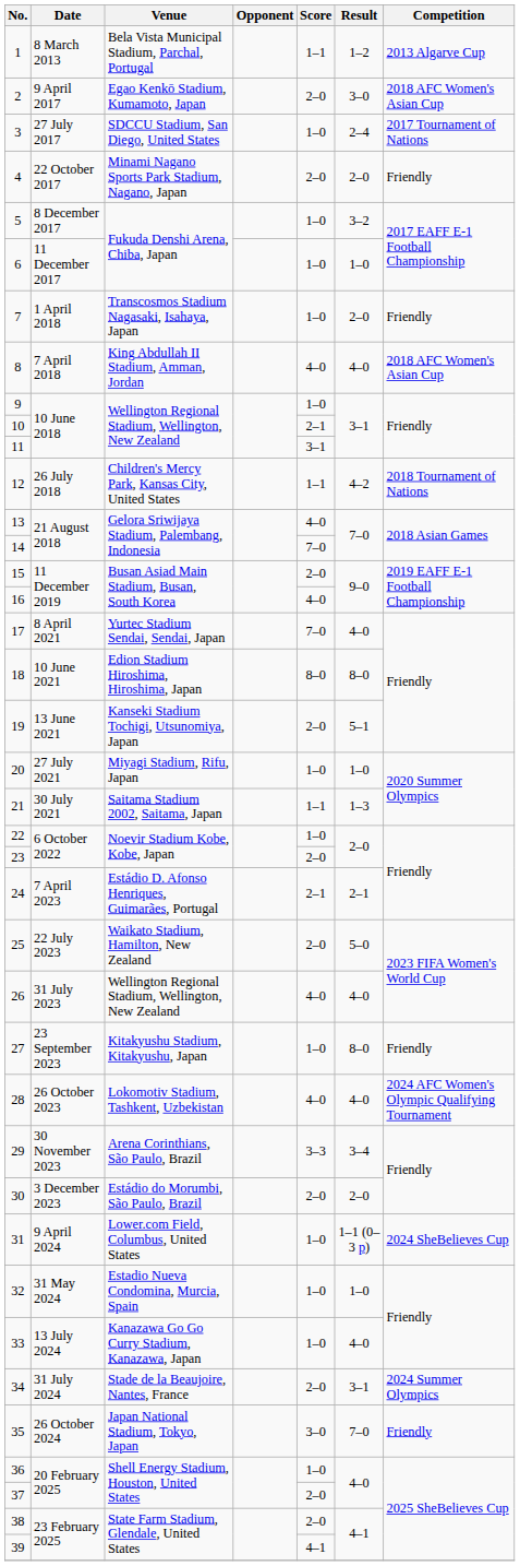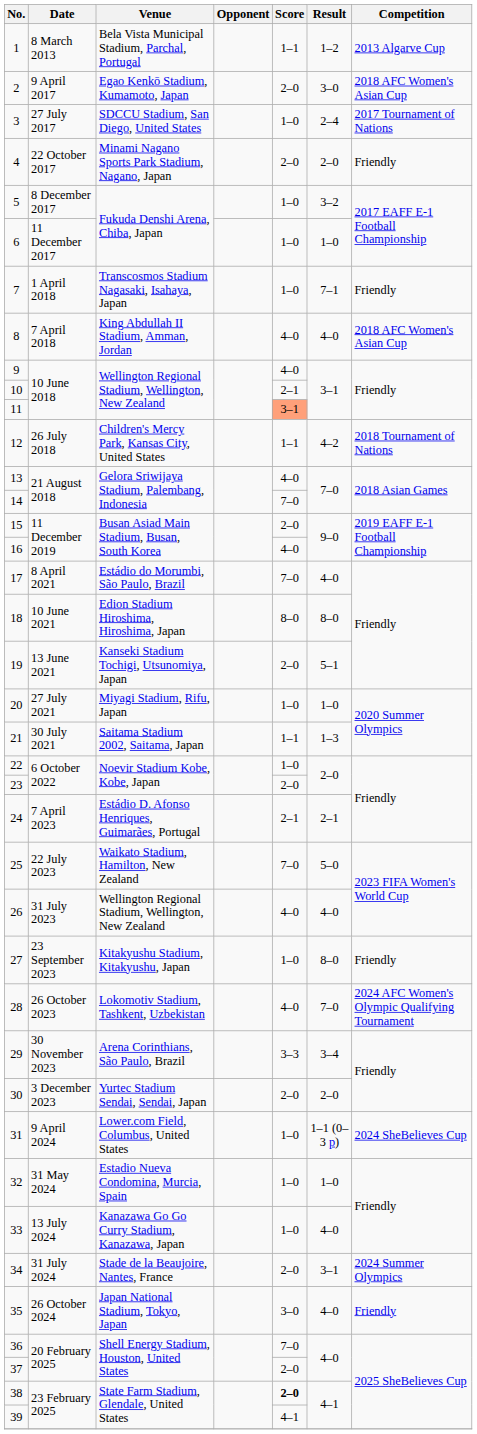7 | Result: 2–0 -> 7–1
9 | Score: 1–0 -> 4–0
11 | Score: no background -> lightsalmon background
17 | Venue: Yurtec Stadium Sendai, Sendai, Japan -> Estádio do Morumbi, São Paulo, Brazil
25 | Score: 2–0 -> 7–0
28 | Result: 4–0 -> 7–0
30 | Venue: Estádio do Morumbi, São Paulo, Brazil -> Yurtec Stadium Sendai, Sendai, Japan
35 | Result: 7–0 -> 4–0
36 | Score: 1–0 -> 7–0
38 | Score: normal -> bold
